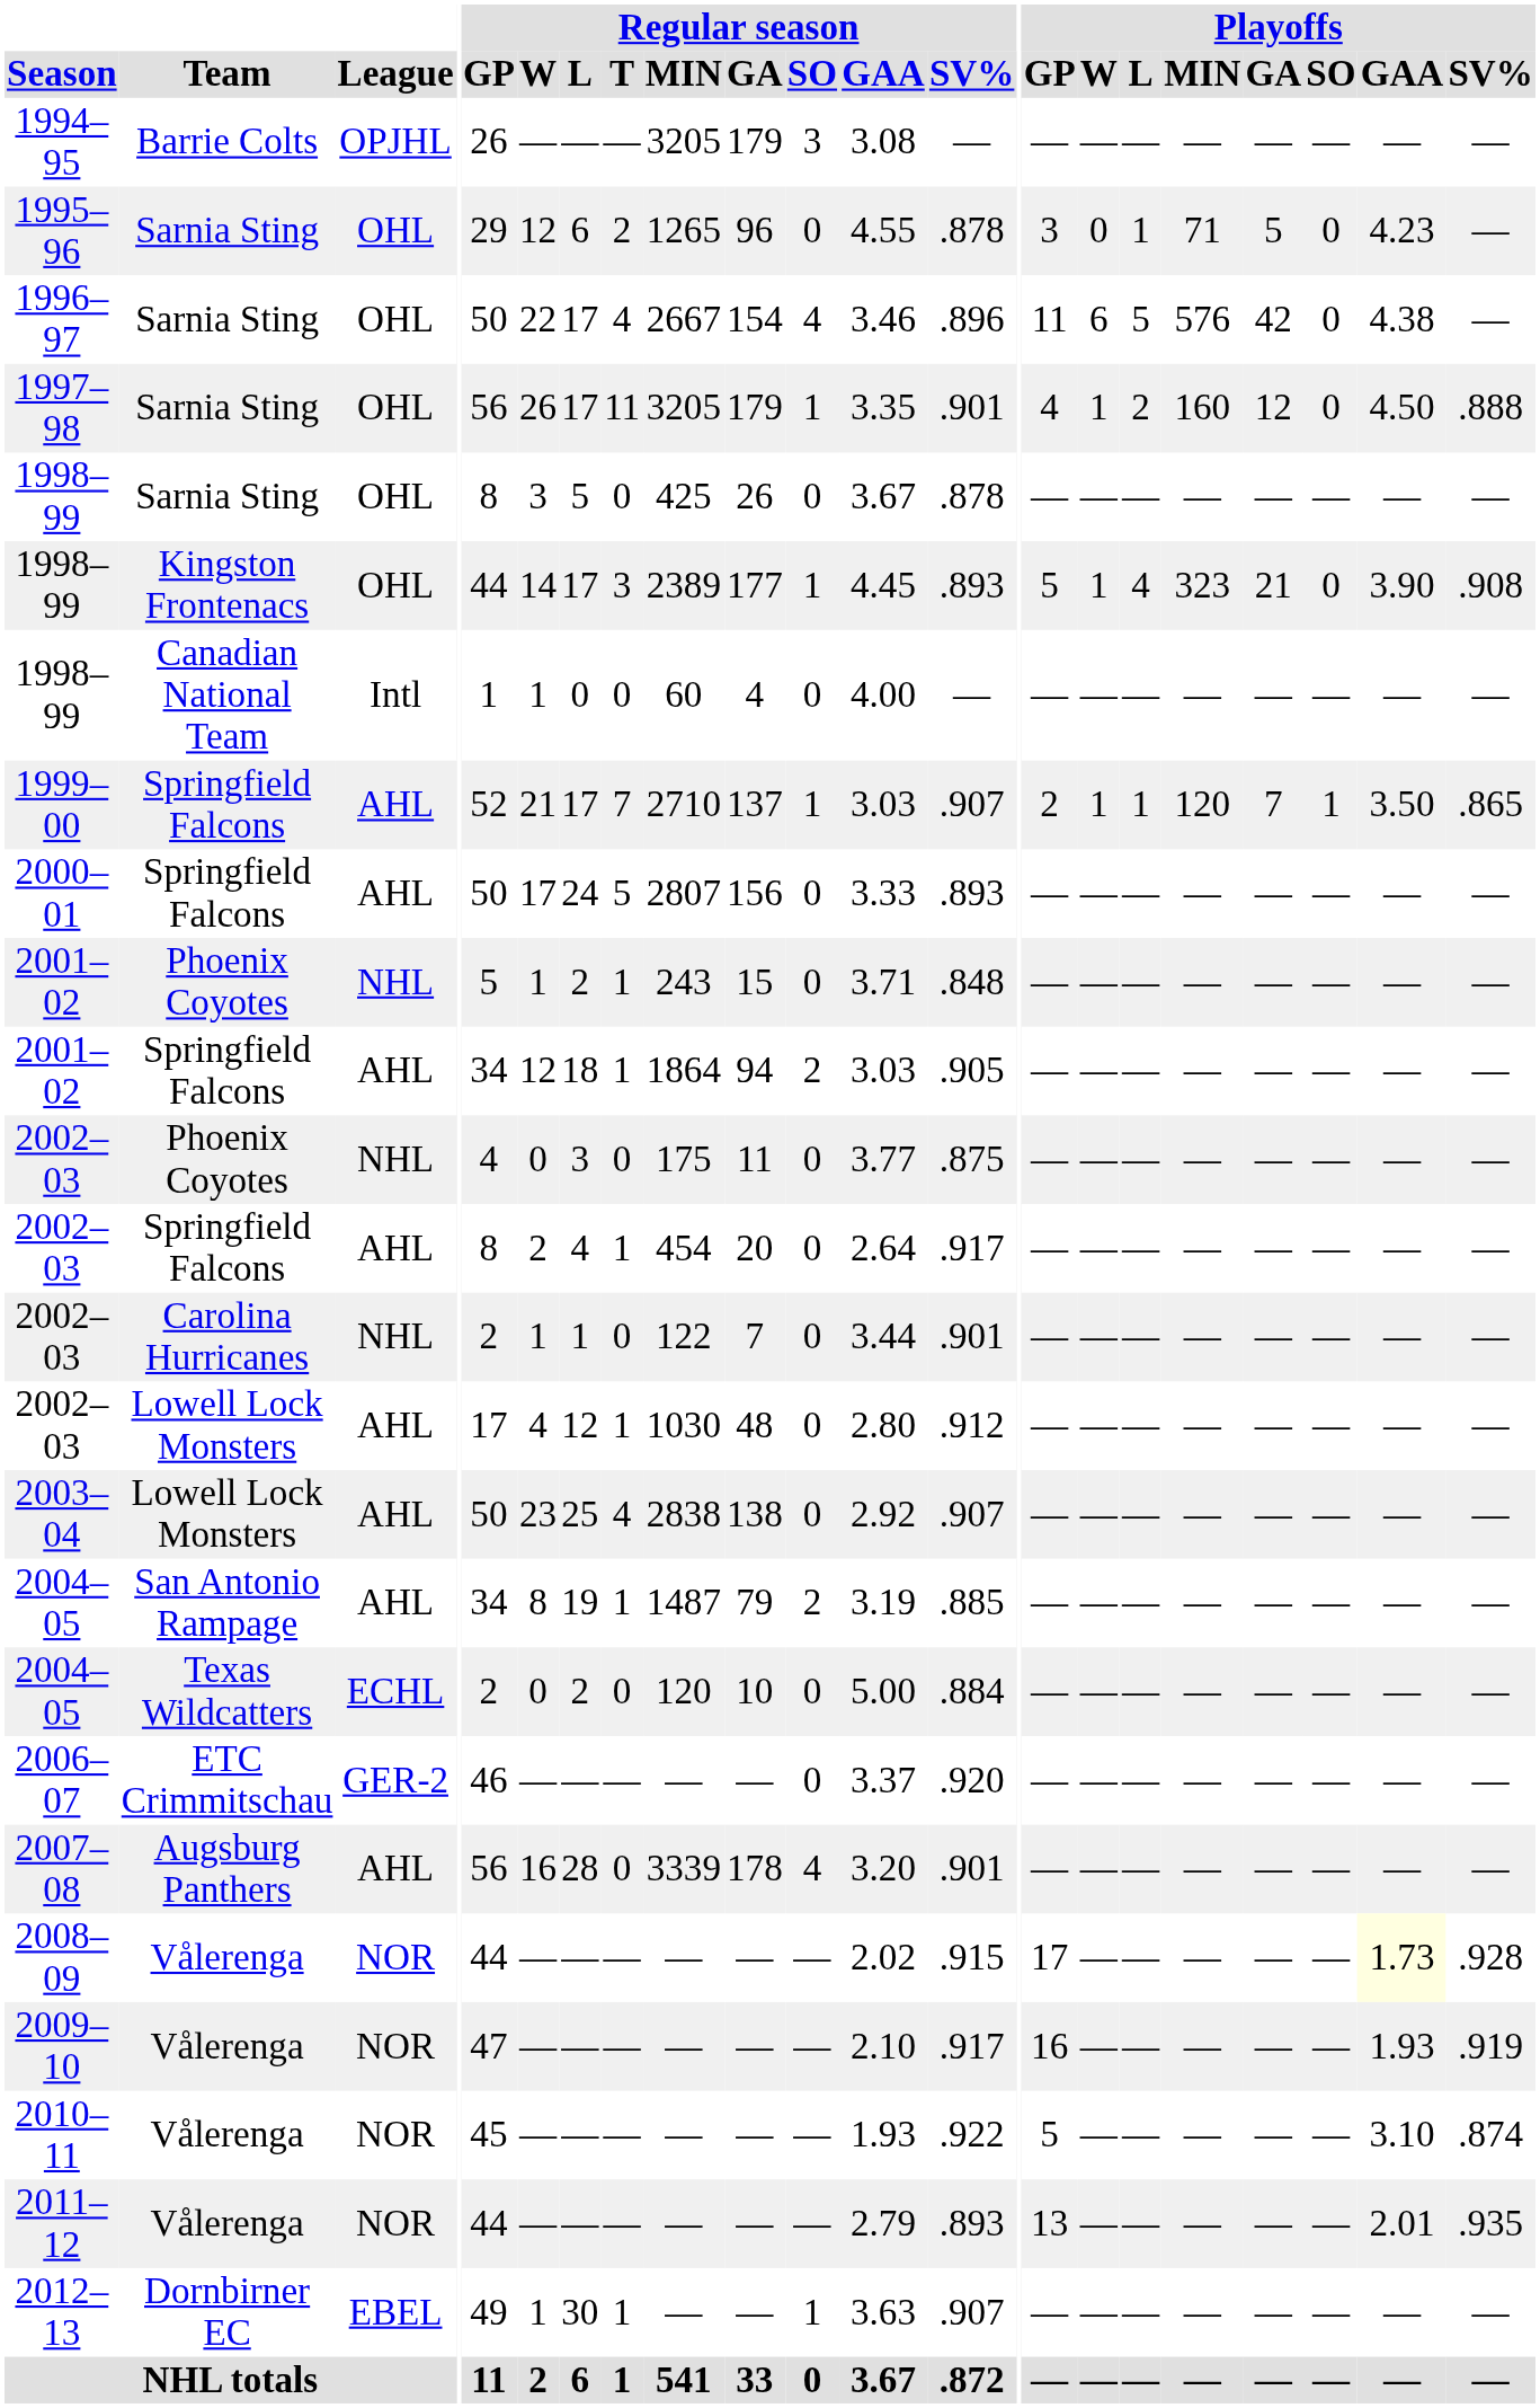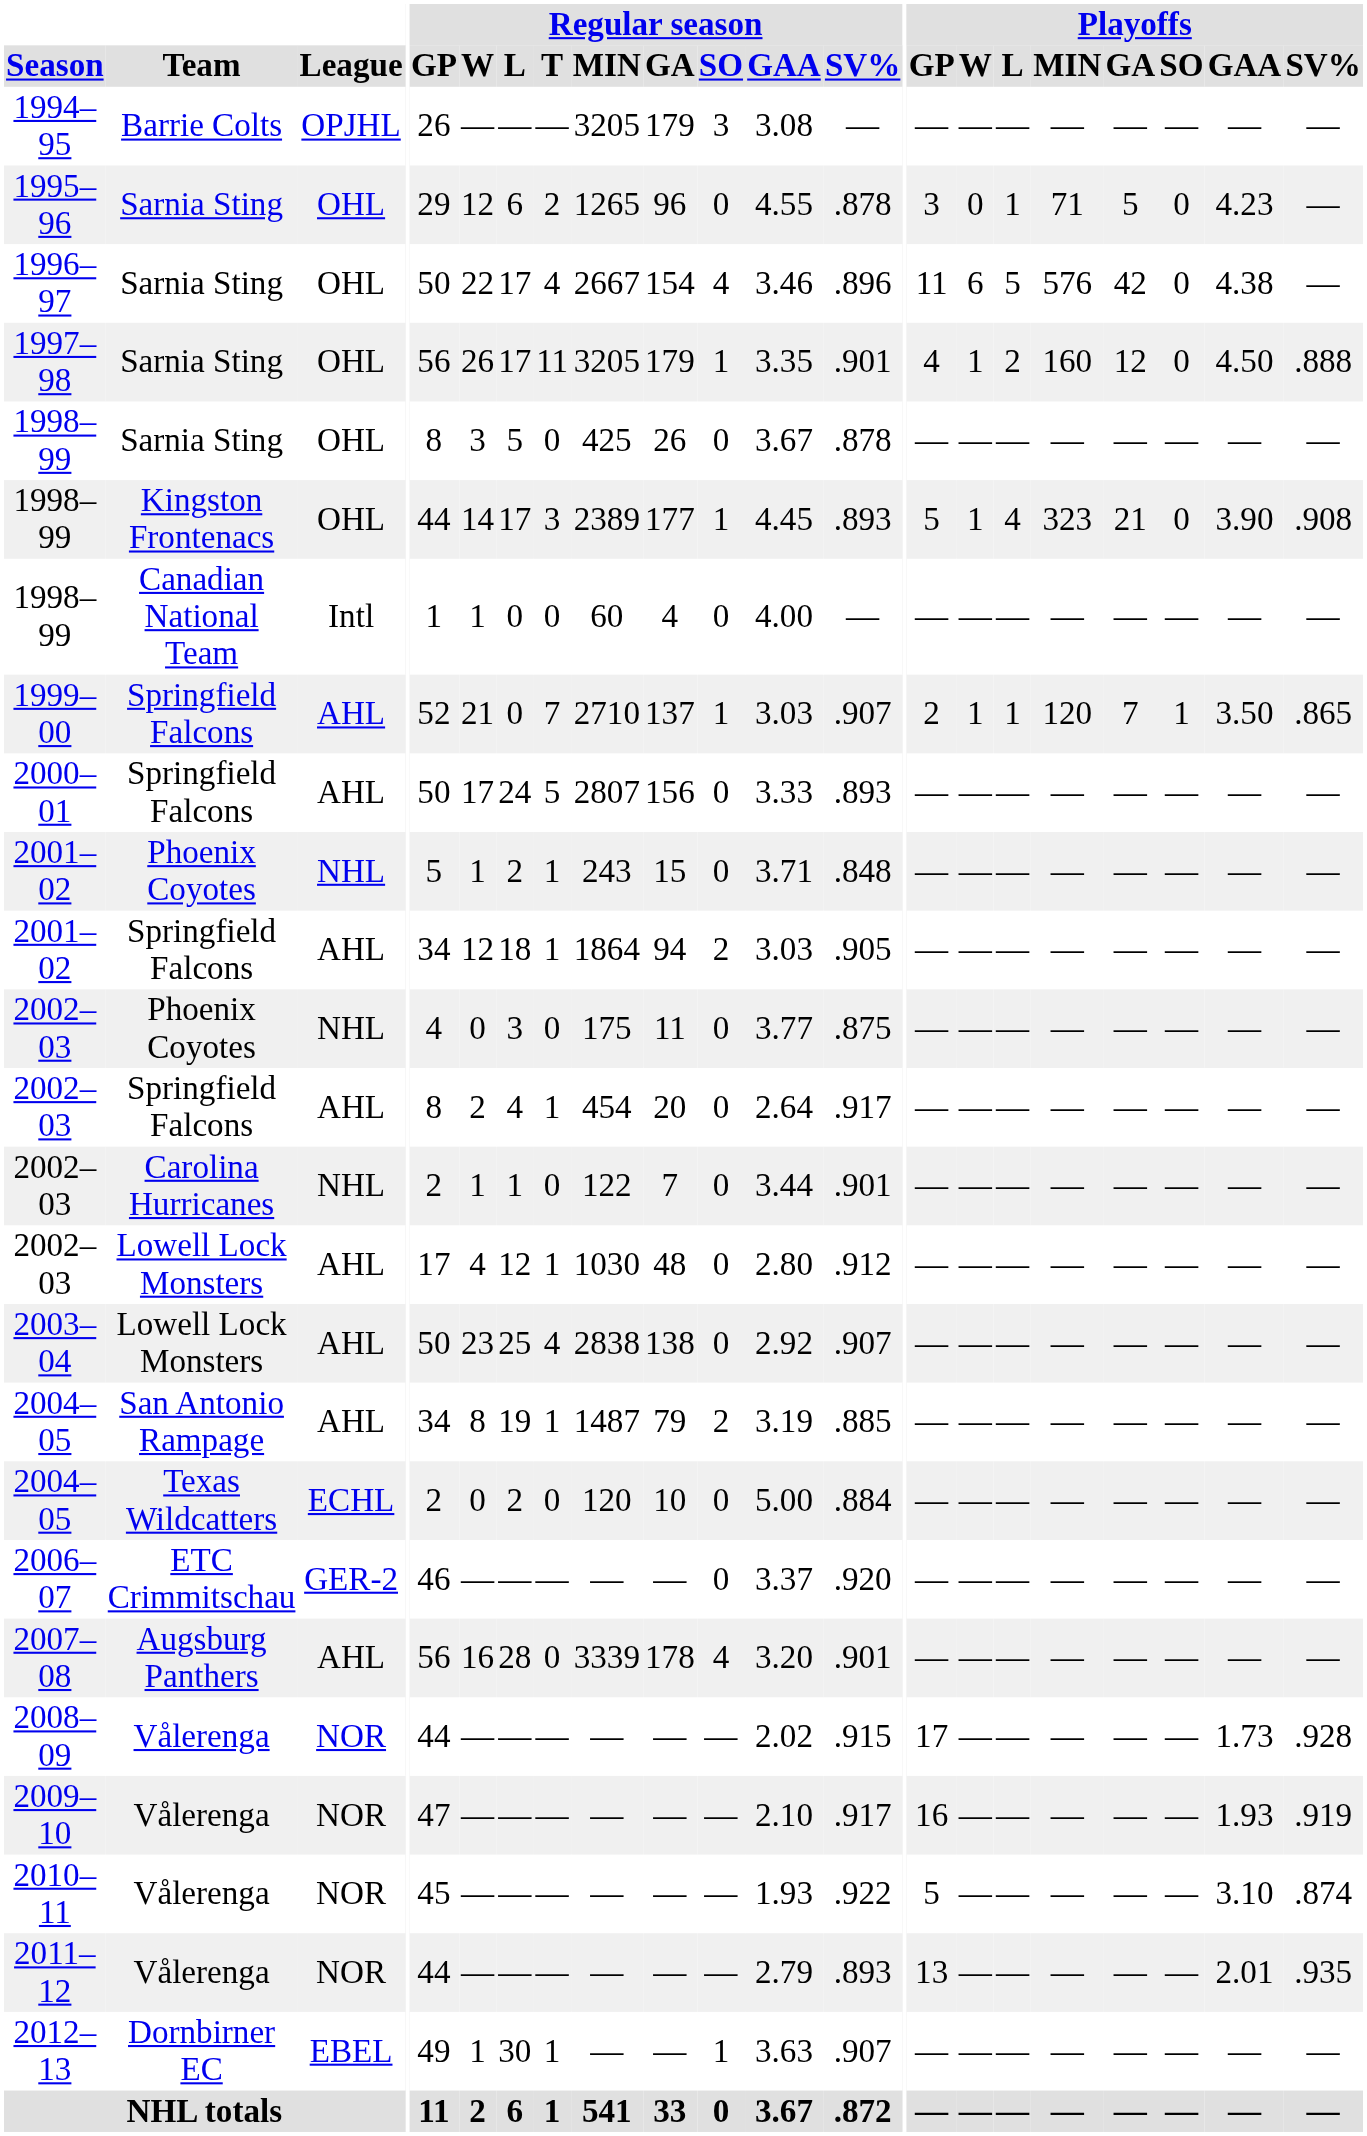1999–00 | Regular season / L: 17 -> 0
2008–09 | Playoffs / GAA: lightyellow background -> no background
